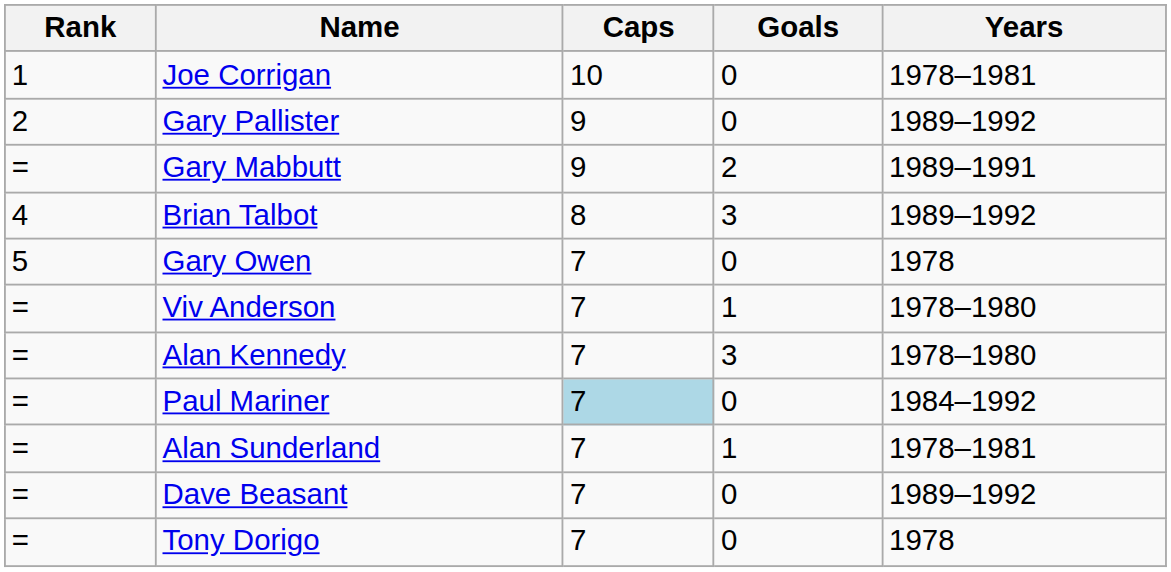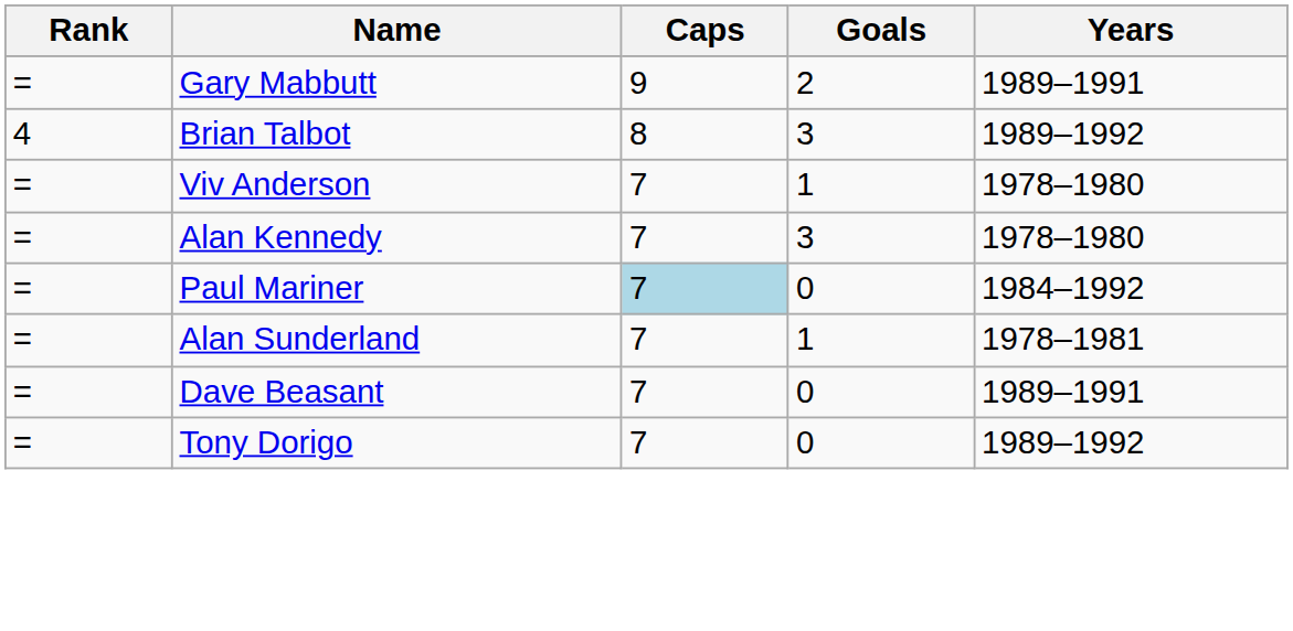- row: 1 | Joe Corrigan | 10 | 0 | 1978–1981
- row: 2 | Gary Pallister | 9 | 0 | 1989–1992
- row: 5 | Gary Owen | 7 | 0 | 1978
Dave Beasant | Years: 1989–1992 -> 1989–1991
Tony Dorigo | Years: 1978 -> 1989–1992
